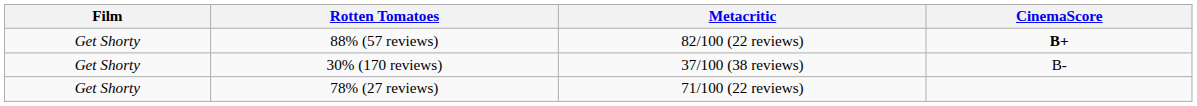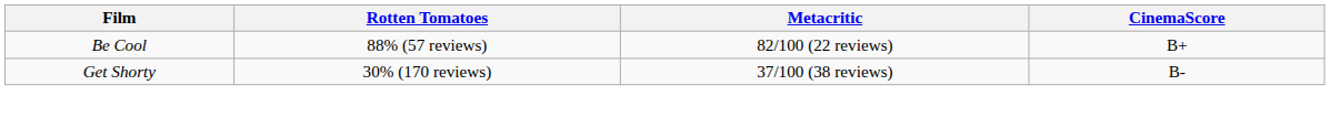88% (57 reviews) | Film: Get Shorty -> Be Cool
88% (57 reviews) | CinemaScore: bold -> normal
- row: Get Shorty | 78% (27 reviews) | 71/100 (22 reviews)
